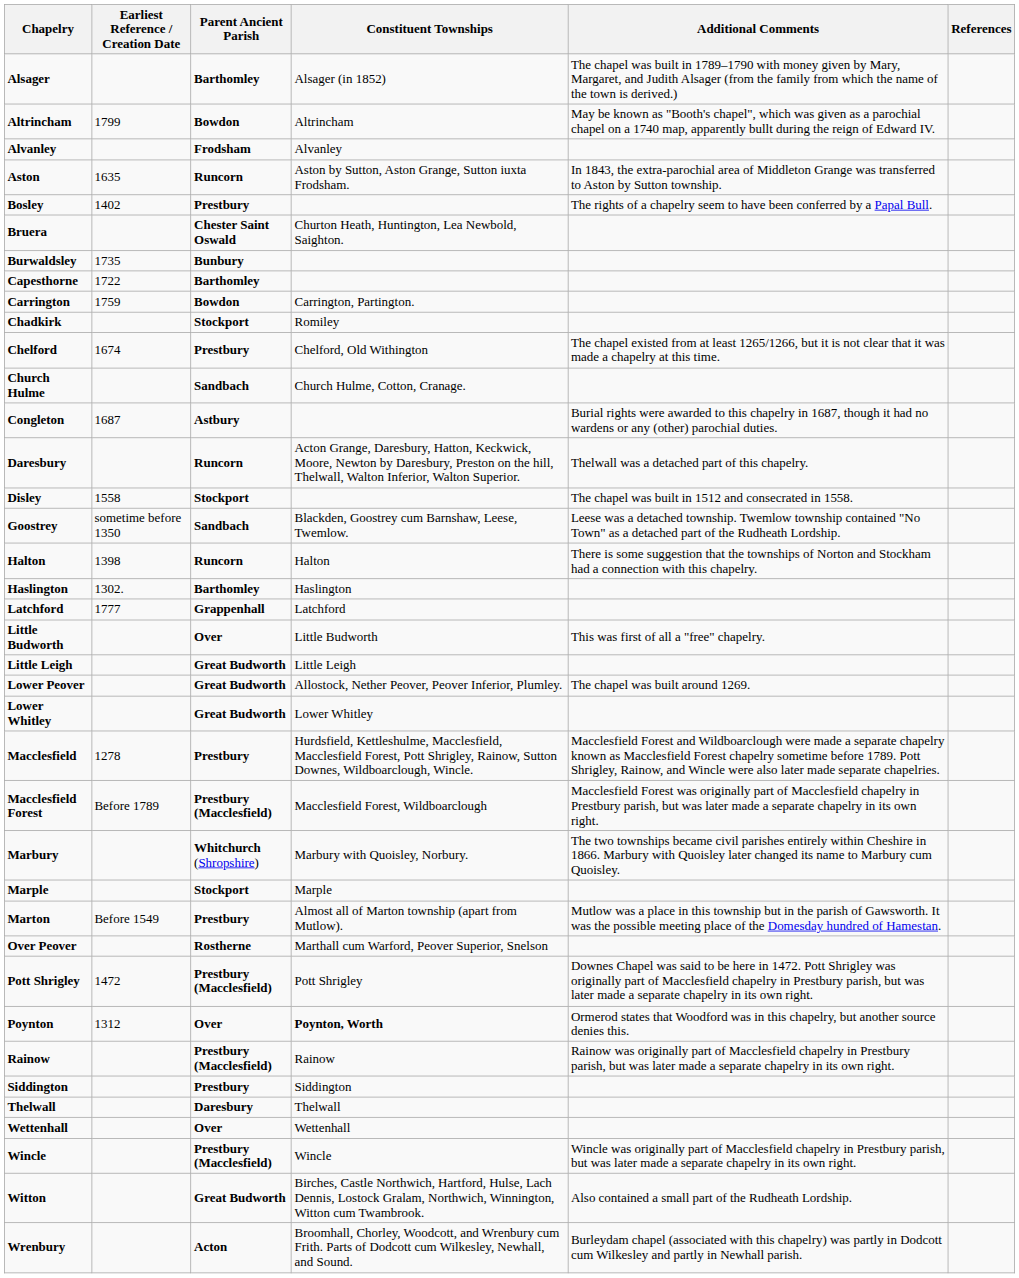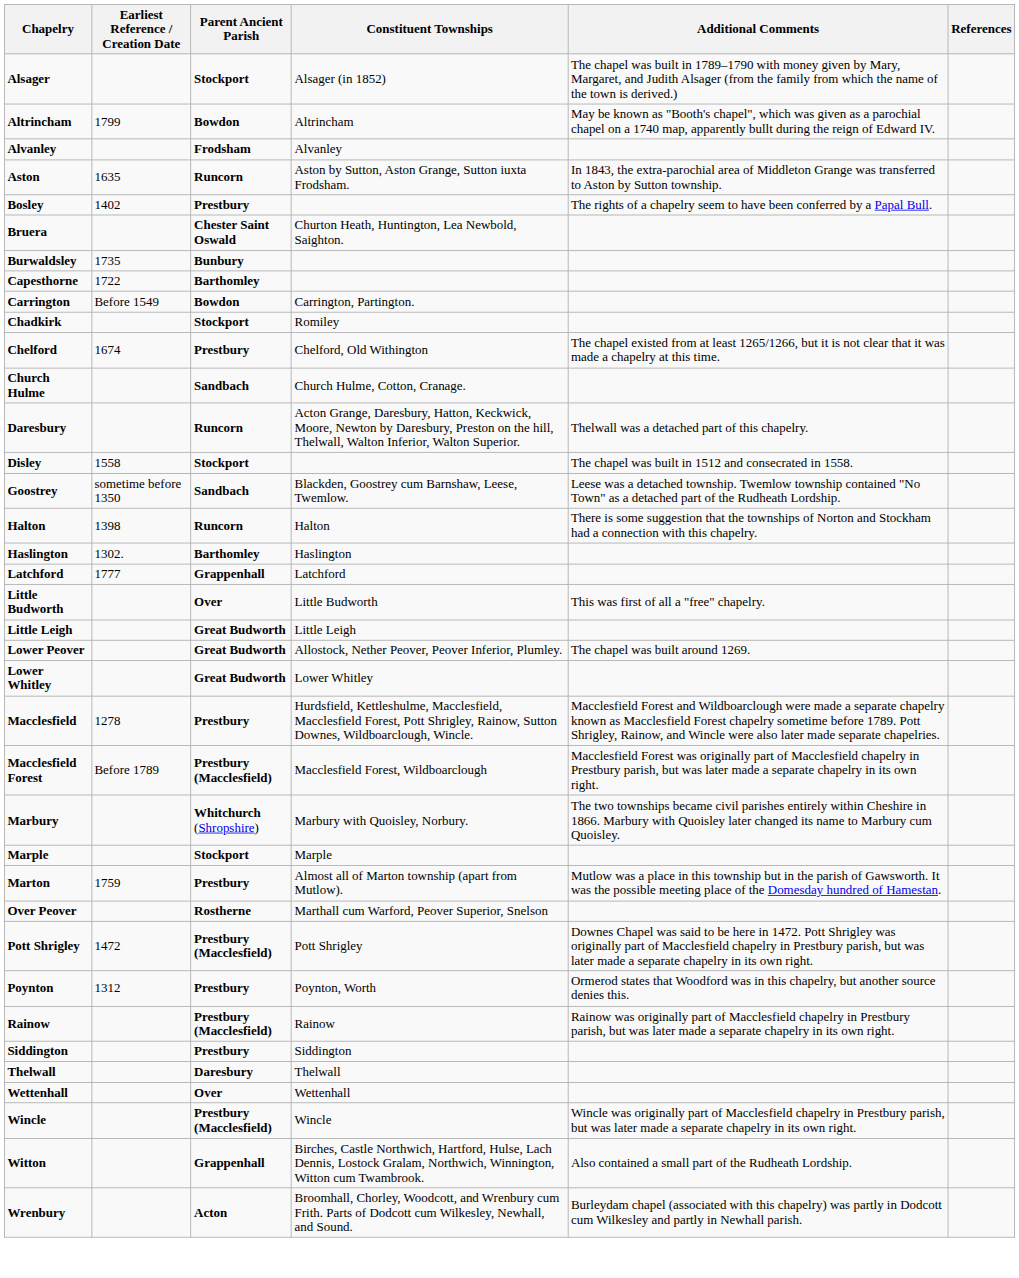Alsager | Parent Ancient Parish: Barthomley -> Stockport
Carrington | Earliest Reference / Creation Date: 1759 -> Before 1549
- row: Congleton | 1687 | Astbury | Burial rights were awarded to this chapelry in 1687, though it had no wardens or any (other) parochial duties.
Marton | Earliest Reference / Creation Date: Before 1549 -> 1759
Poynton | Parent Ancient Parish: Over -> Prestbury
Poynton | Constituent Townships: bold -> normal
Witton | Parent Ancient Parish: Great Budworth -> Grappenhall
